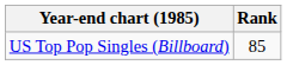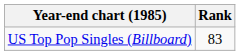US Top Pop Singles (Billboard) | Rank: 85 -> 83
